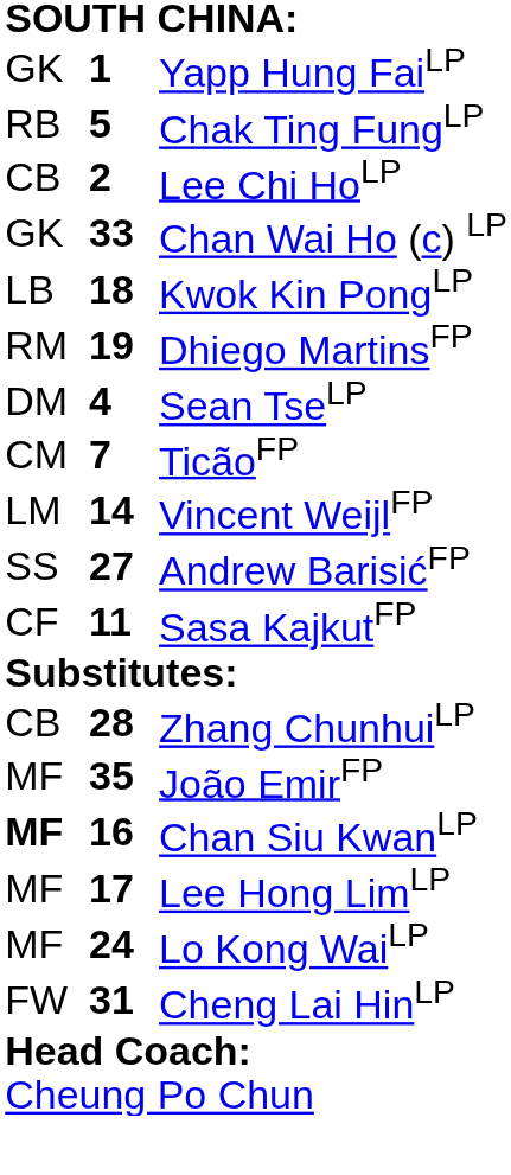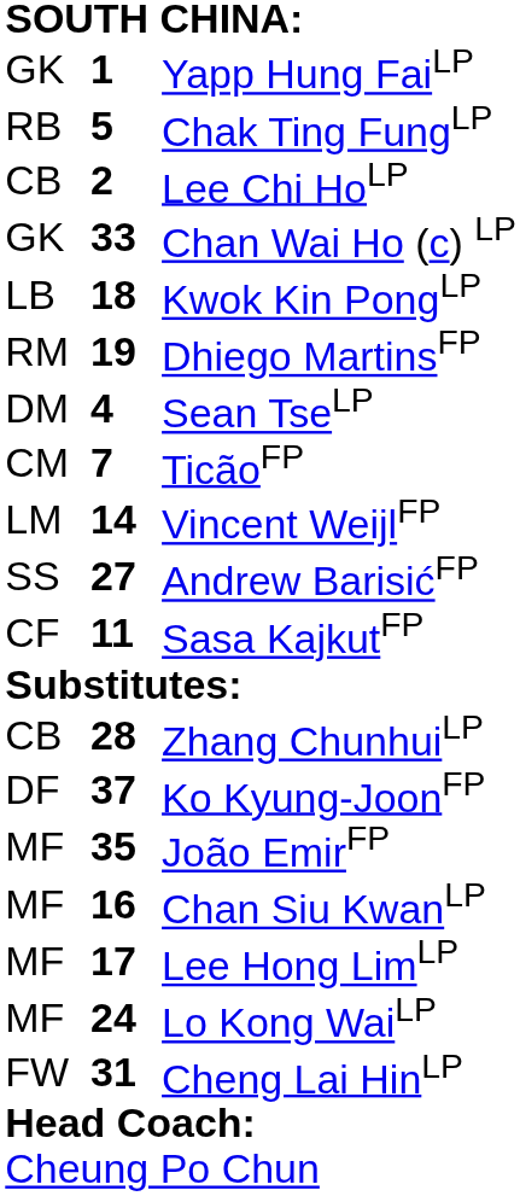+ row: DF | 37 | Ko Kyung-JoonFP
Chan Siu KwanLP | column 1: bold -> normal
